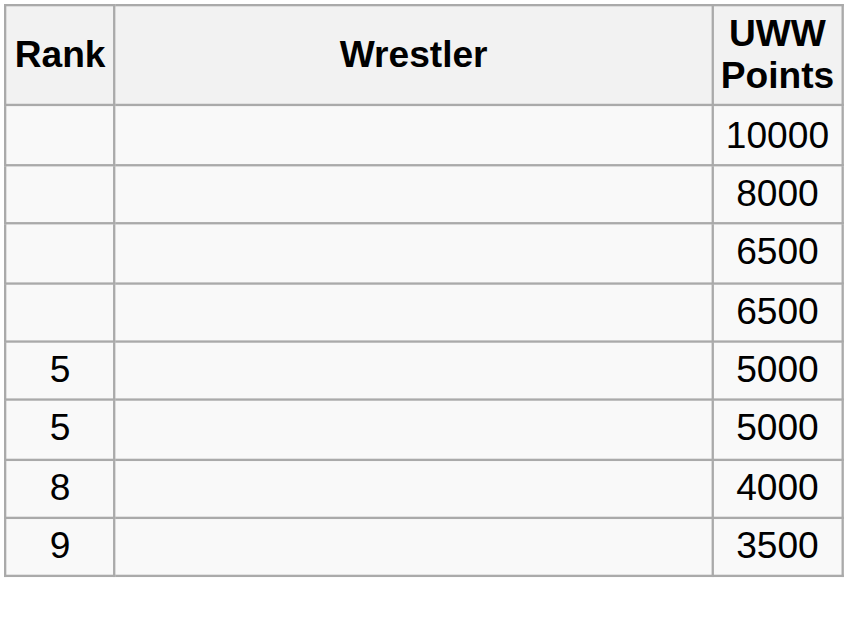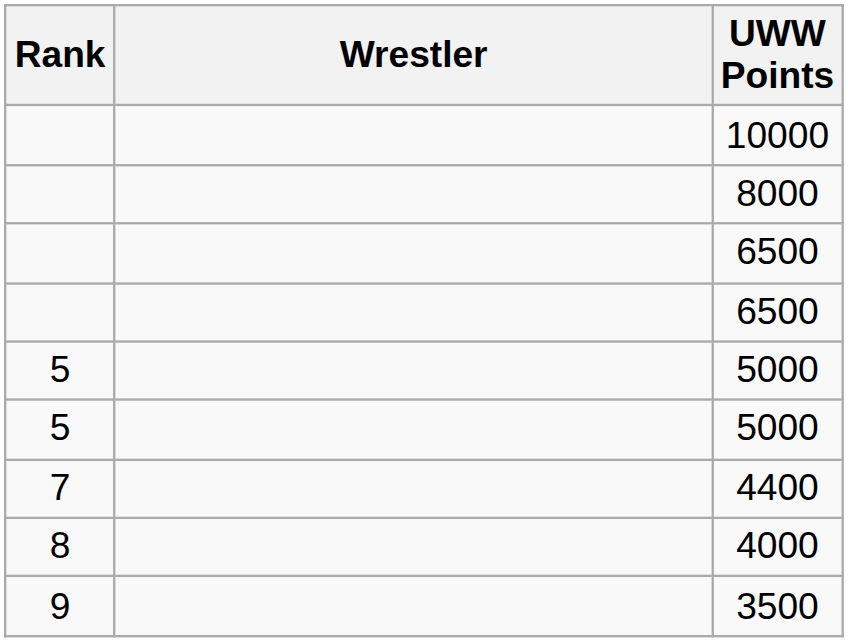+ row: 7 | 4400
